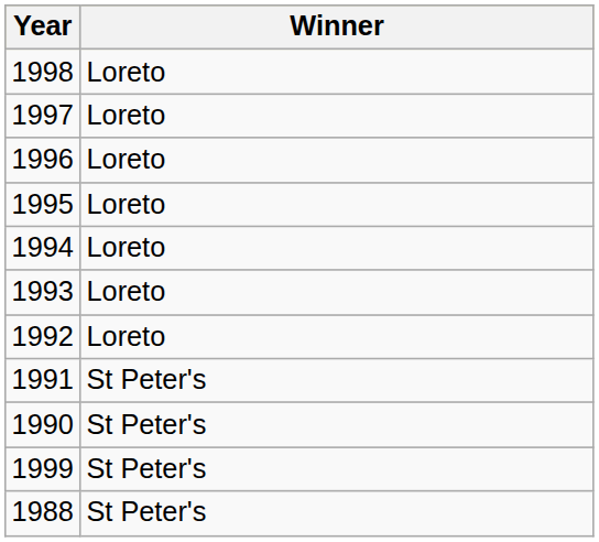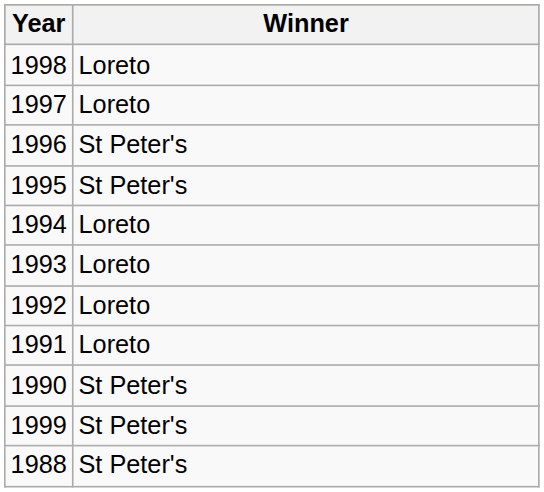1996 | Winner: Loreto -> St Peter's
1995 | Winner: Loreto -> St Peter's
1991 | Winner: St Peter's -> Loreto
